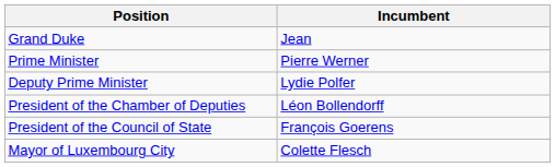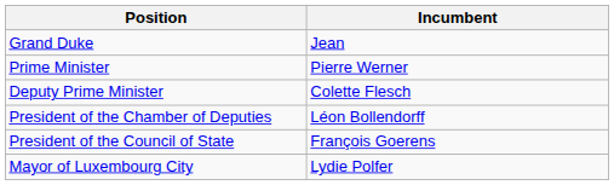Deputy Prime Minister | Incumbent: Lydie Polfer -> Colette Flesch
Mayor of Luxembourg City | Incumbent: Colette Flesch -> Lydie Polfer
